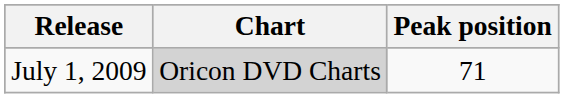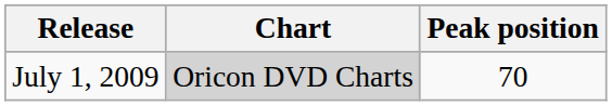July 1, 2009 | Peak position: 71 -> 70
